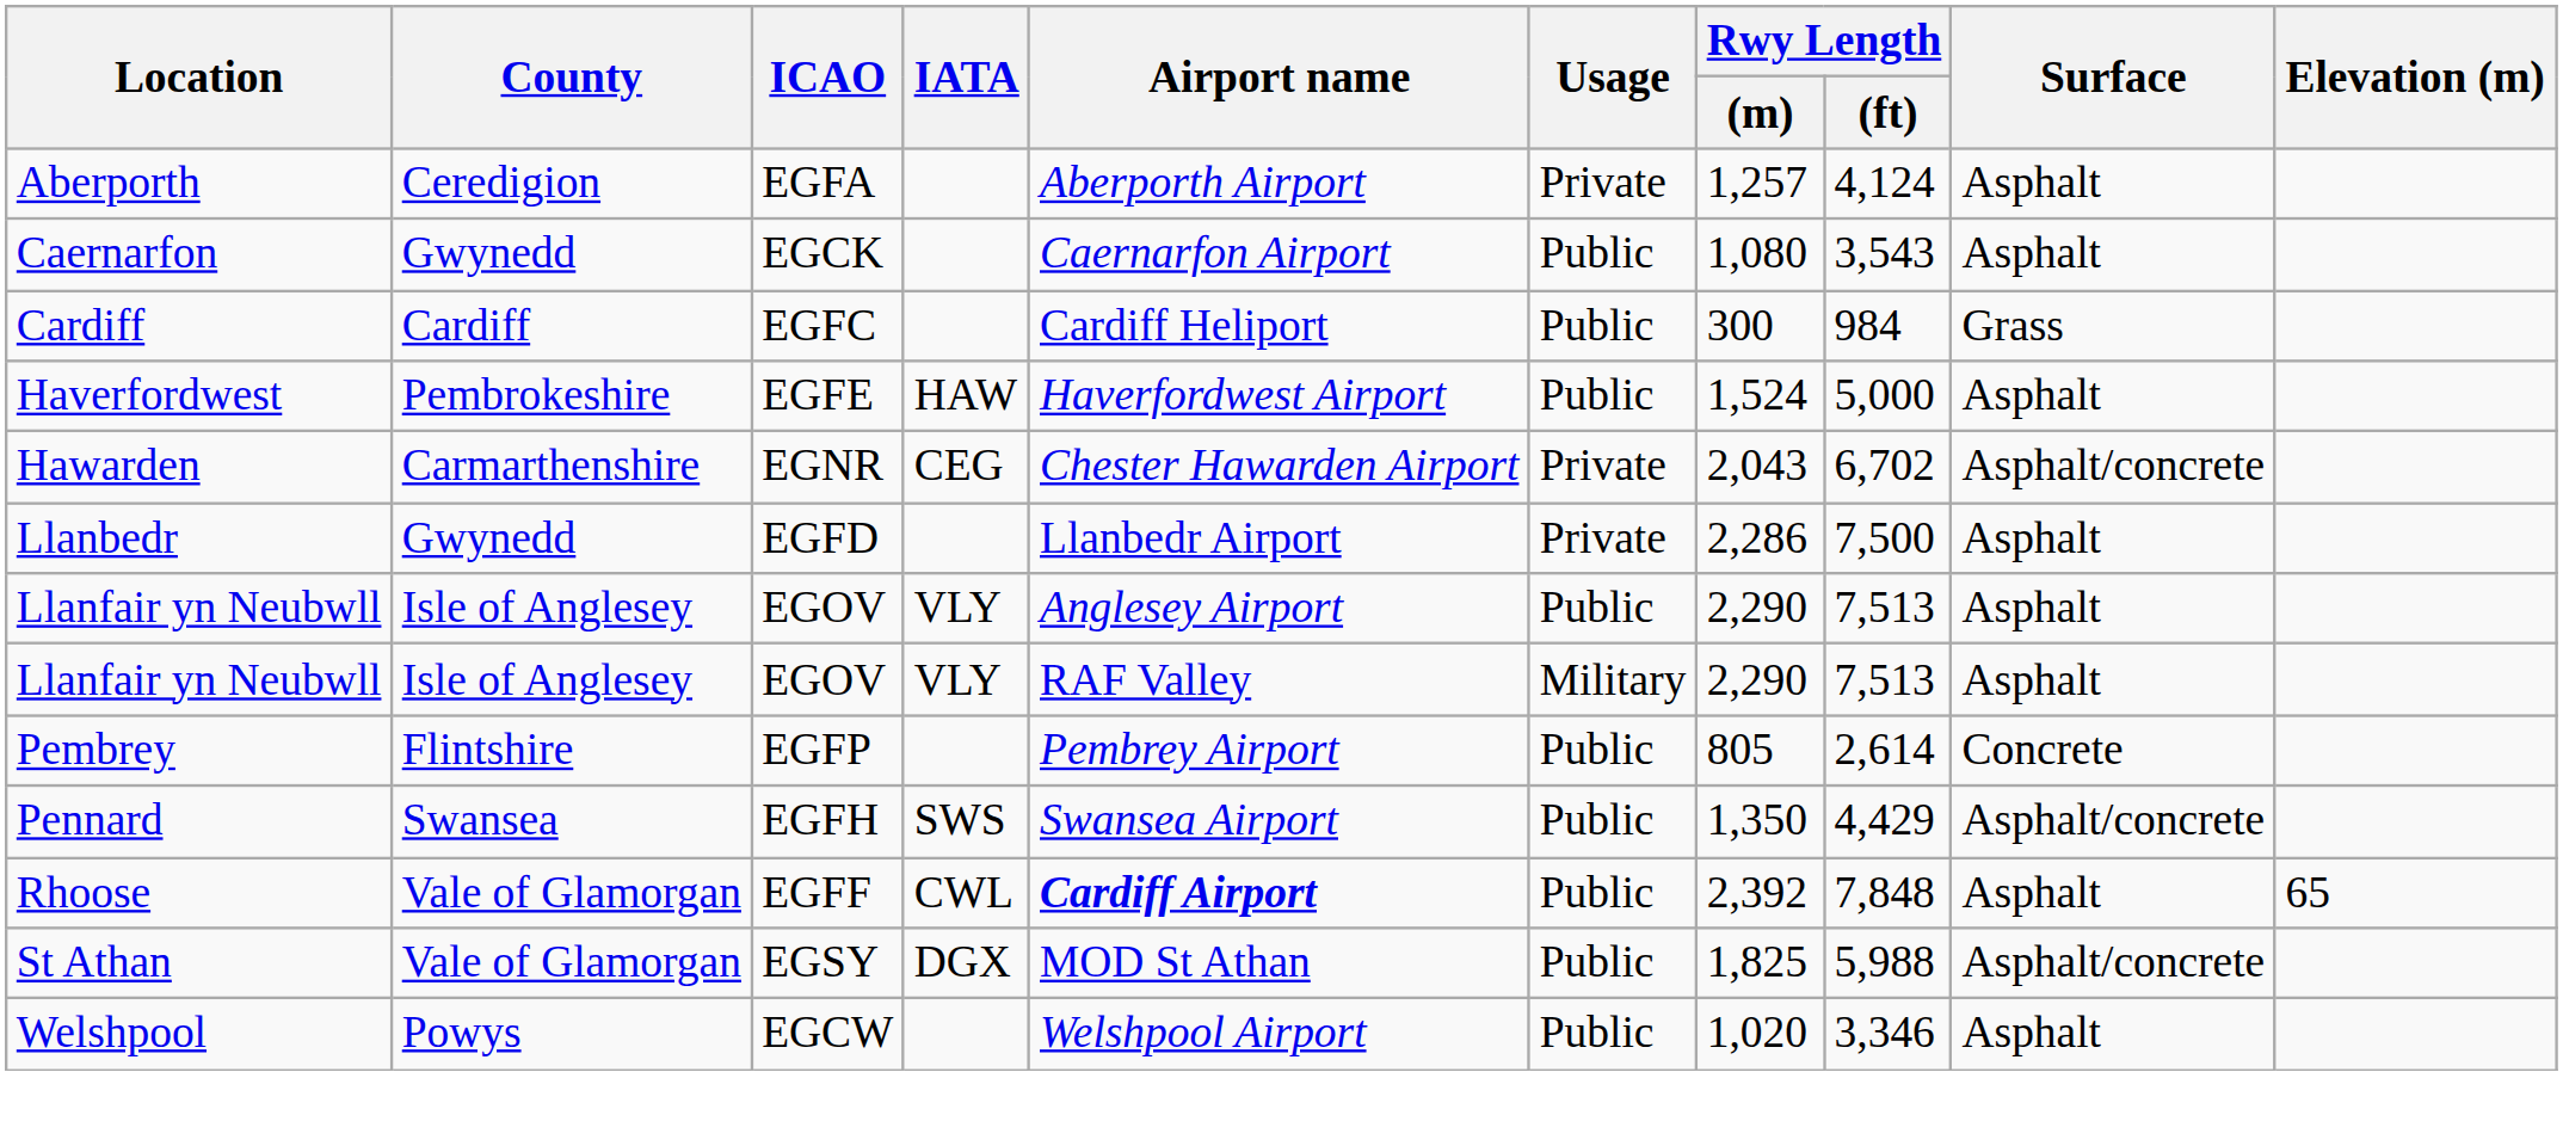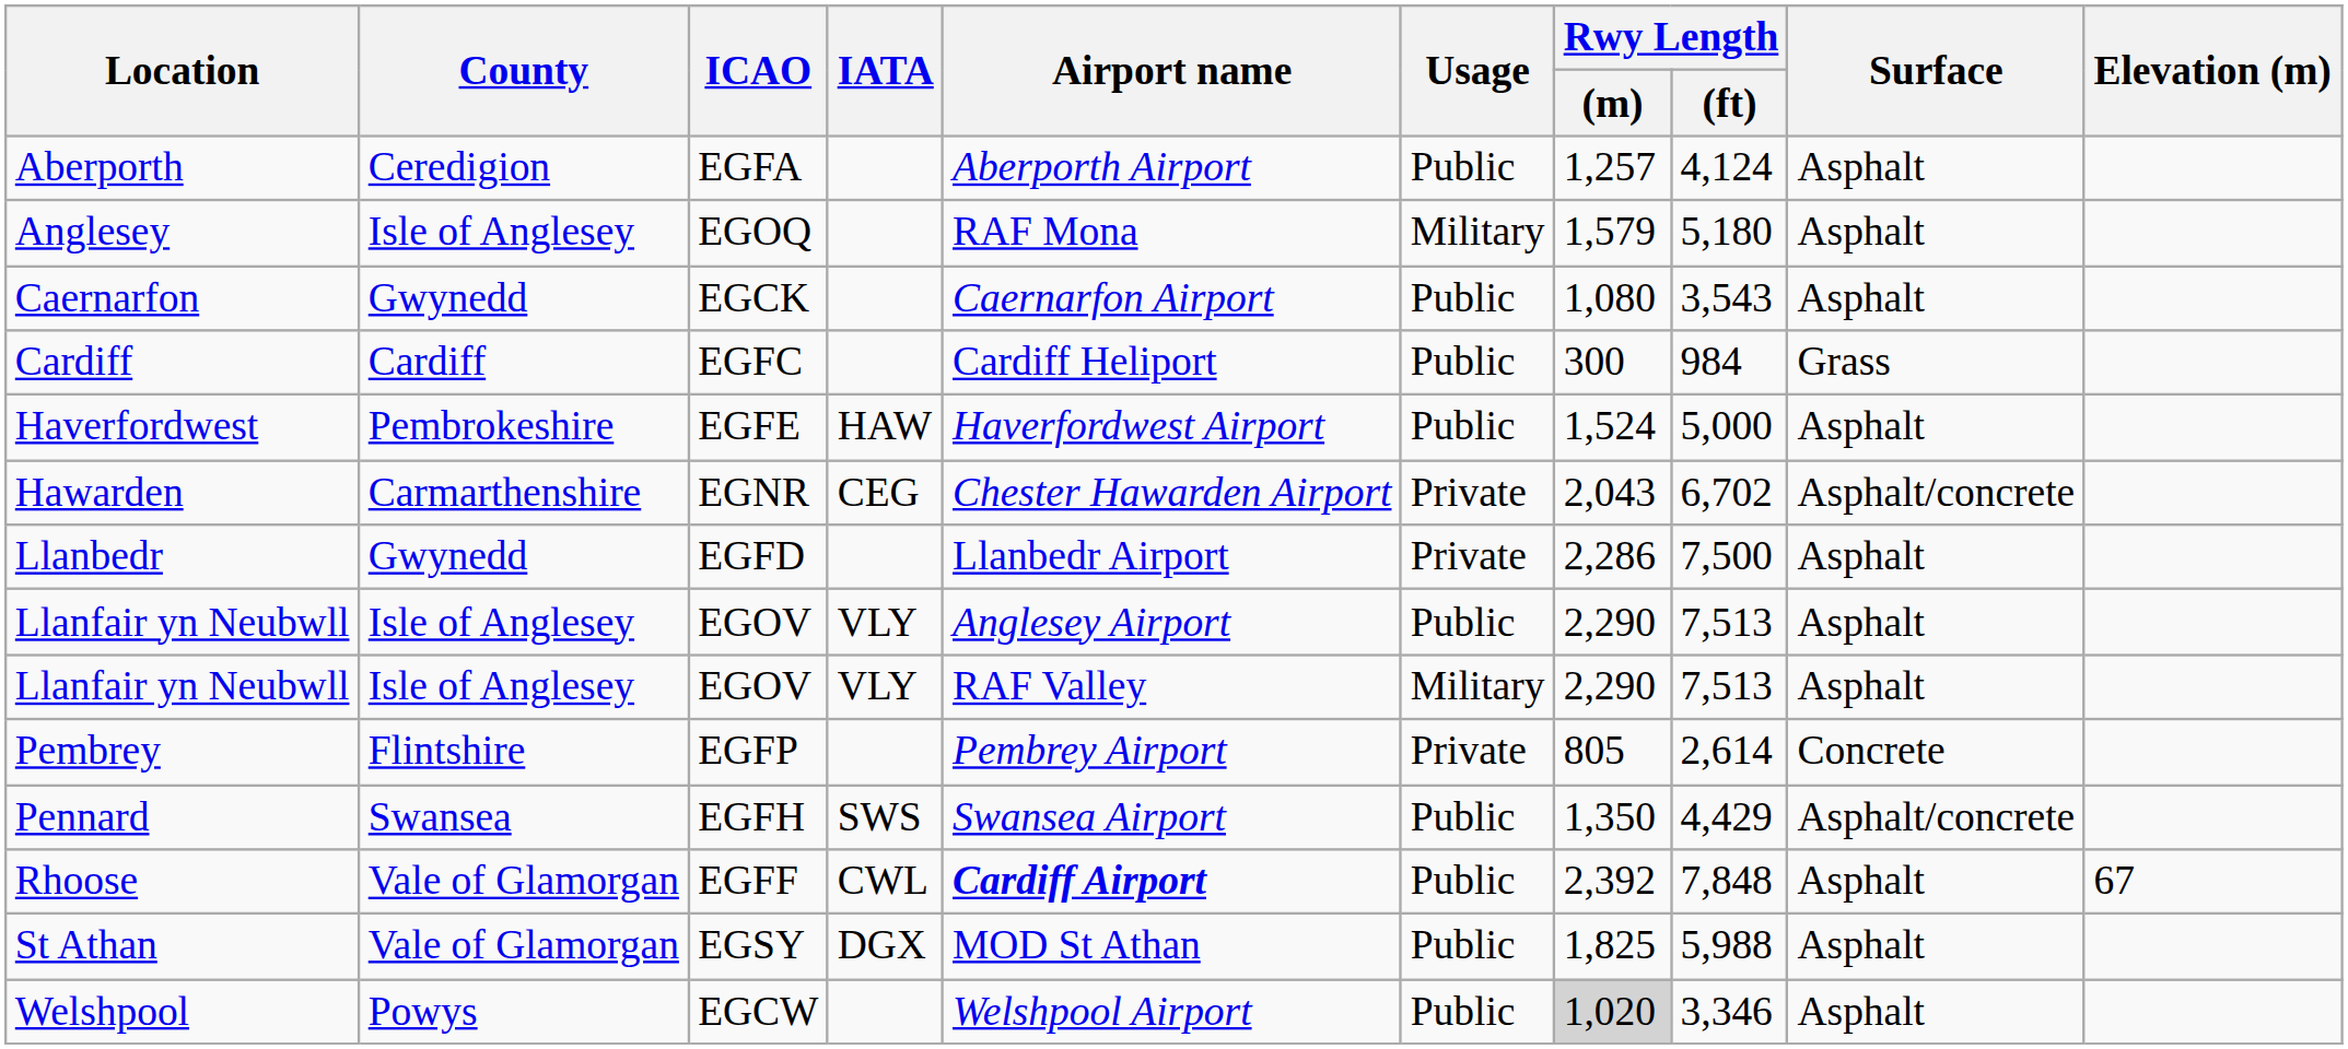Aberporth | Usage: Private -> Public
+ row: Anglesey | Isle of Anglesey | EGOQ | RAF Mona | Military | 1,579 | 5,180 | Asphalt
Pembrey | Usage: Public -> Private
Rhoose | Elevation (m): 65 -> 67
St Athan | Surface: Asphalt/concrete -> Asphalt
Welshpool | Rwy Length / (m): no background -> lightgrey background
